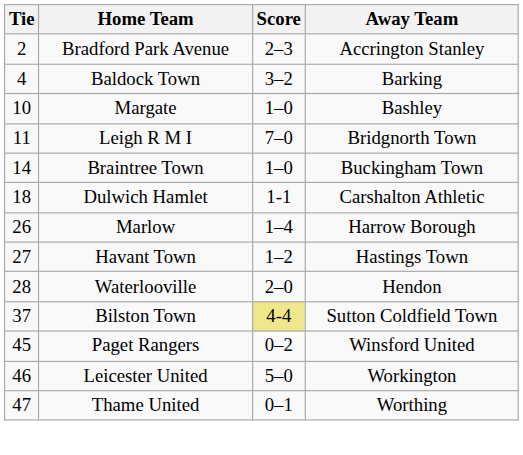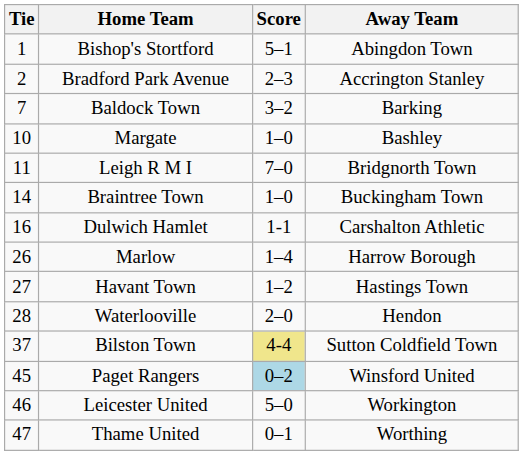+ row: 1 | Bishop's Stortford | 5–1 | Abingdon Town
Baldock Town | Tie: 4 -> 7
Dulwich Hamlet | Tie: 18 -> 16
Paget Rangers | Score: no background -> lightblue background
